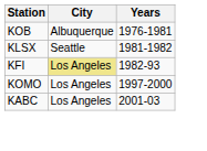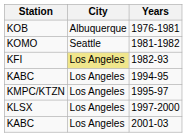1981-1982 | Station: KLSX -> KOMO
+ row: KABC | Los Angeles | 1994-95
+ row: KMPC/KTZN | Los Angeles | 1995-97
1997-2000 | Station: KOMO -> KLSX
